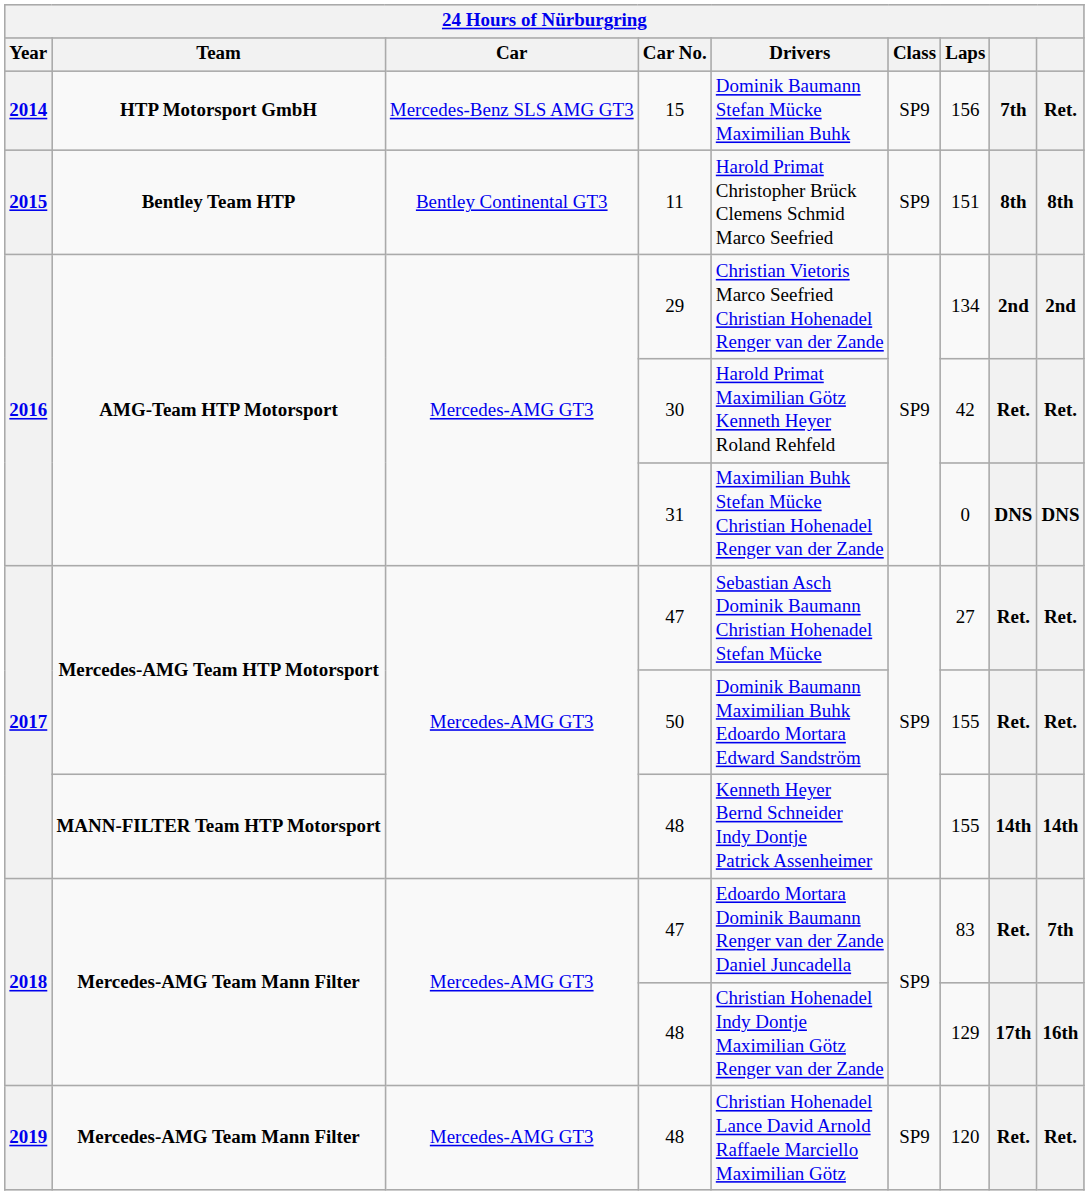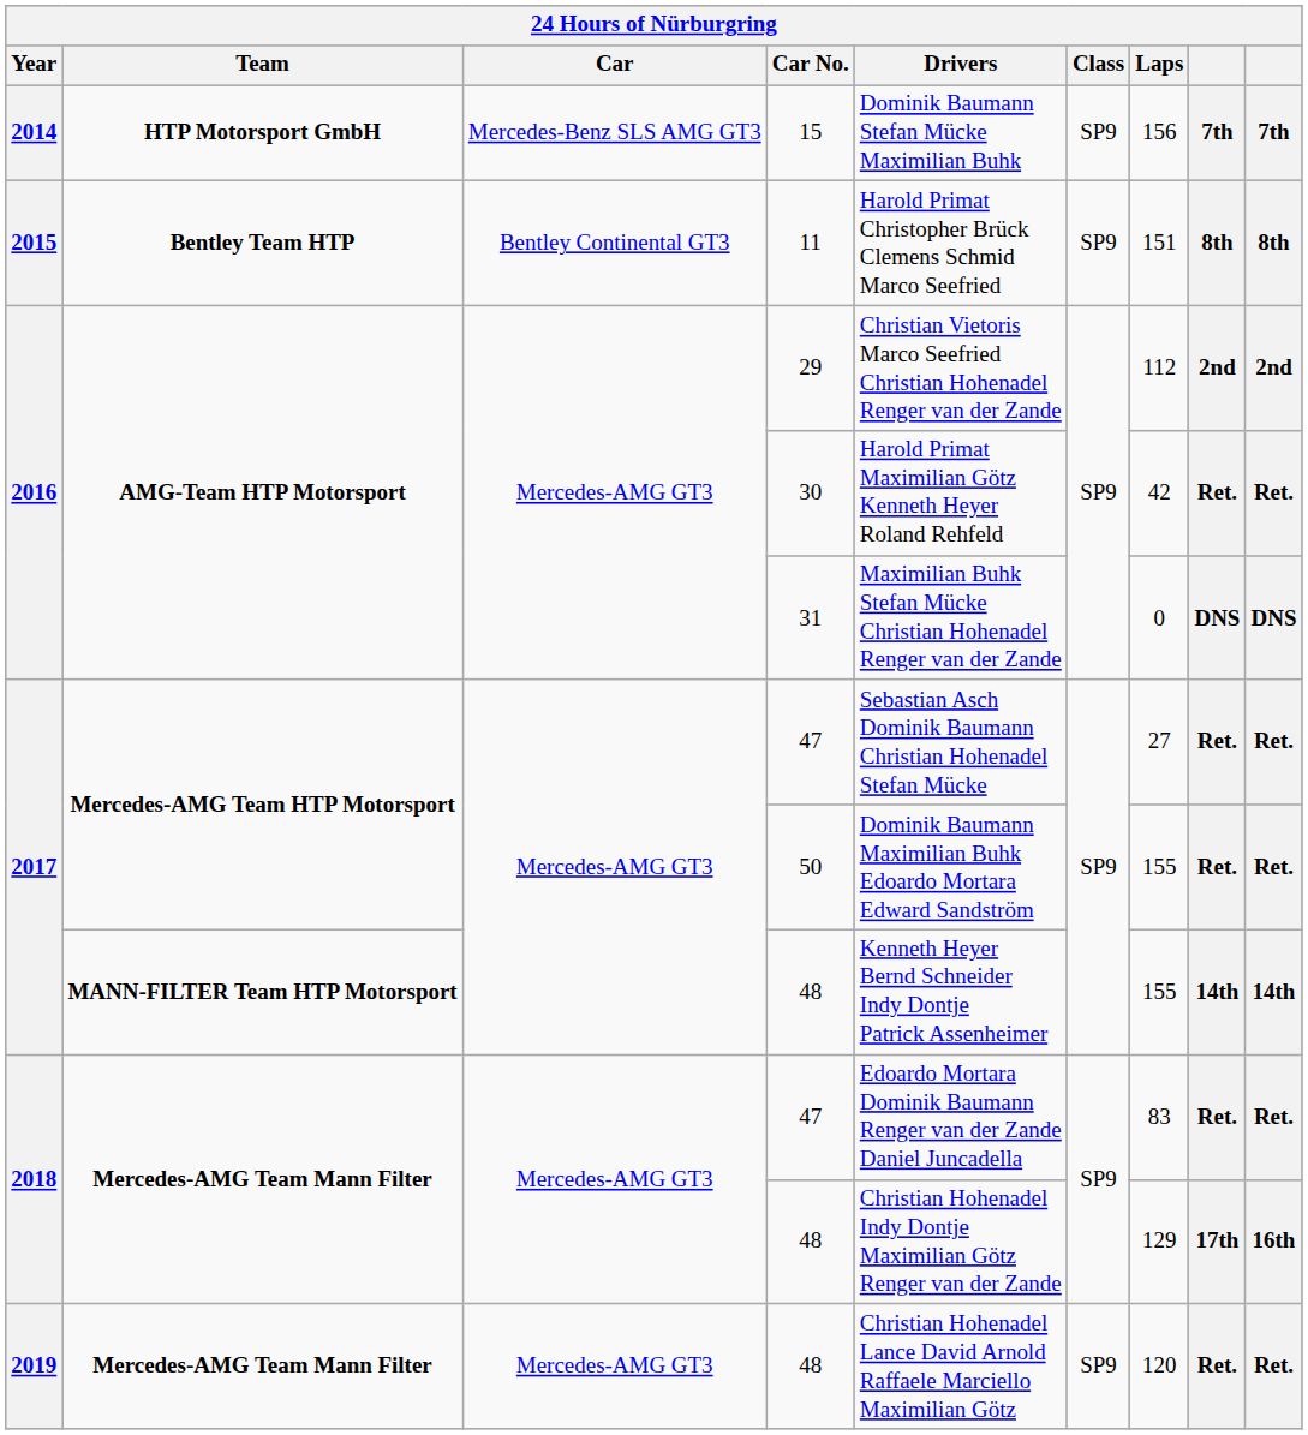15 | column 9: Ret. -> 7th
29 | Laps: 134 -> 112
2018 / 47 | column 9: 7th -> Ret.
